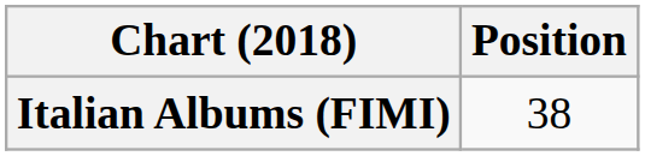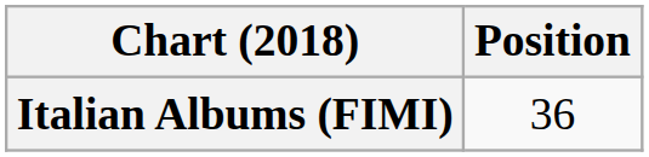Italian Albums (FIMI) | Position: 38 -> 36
